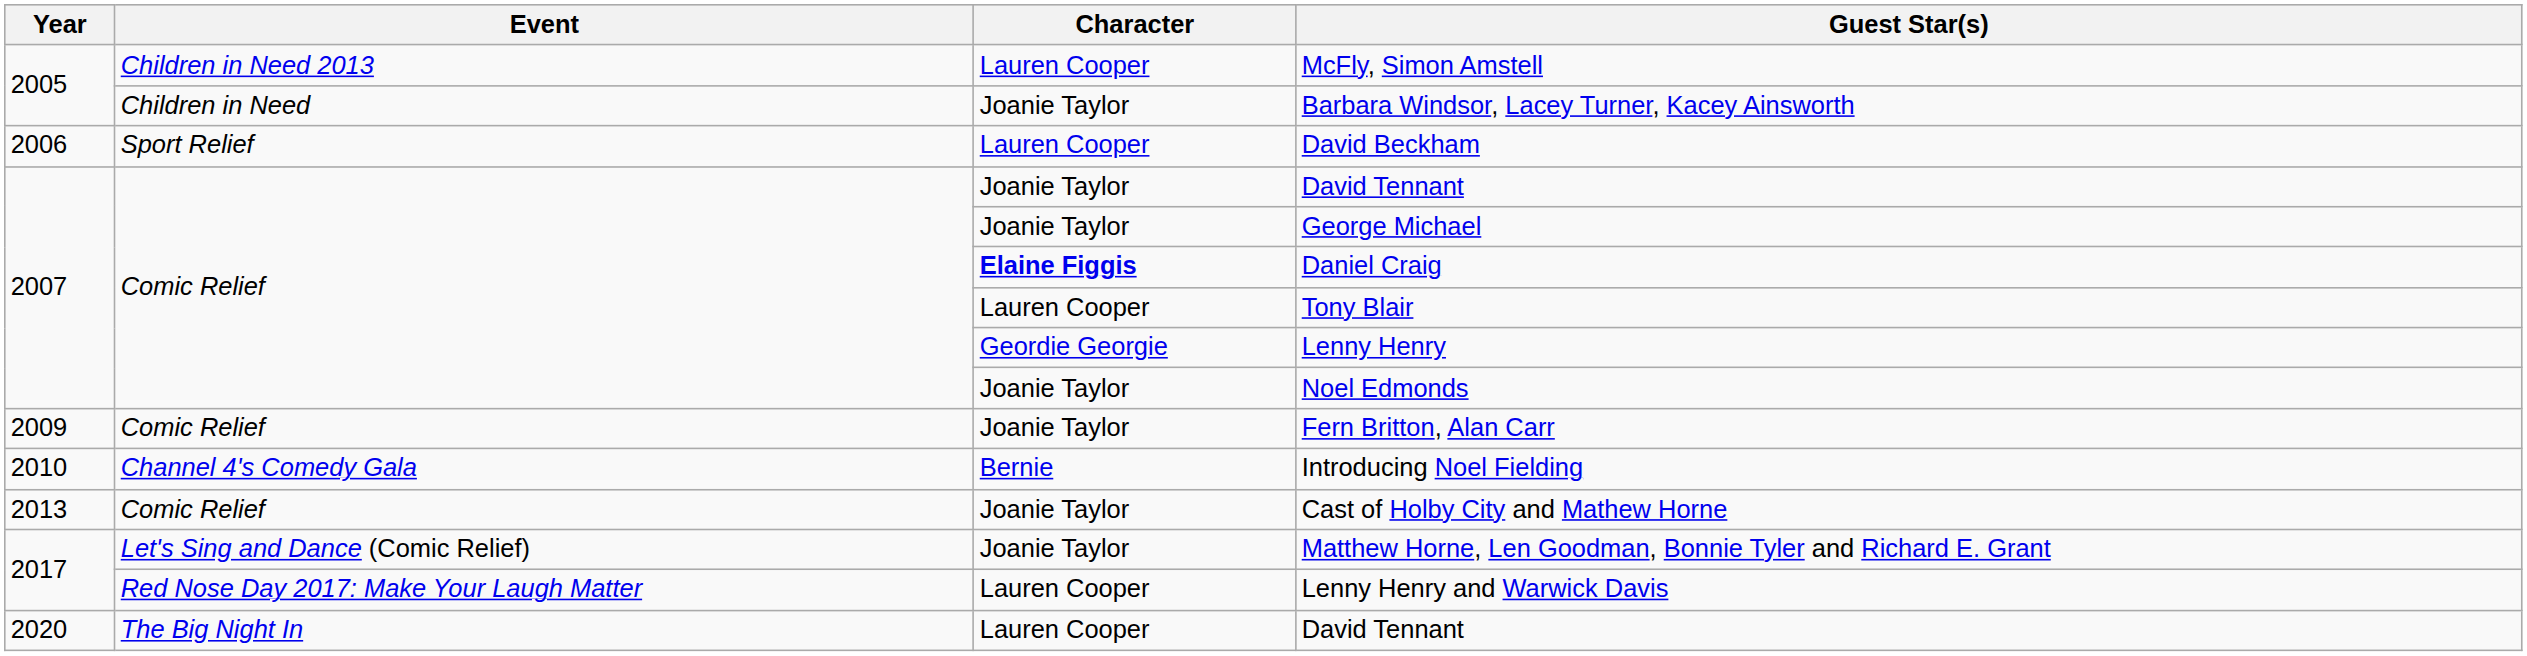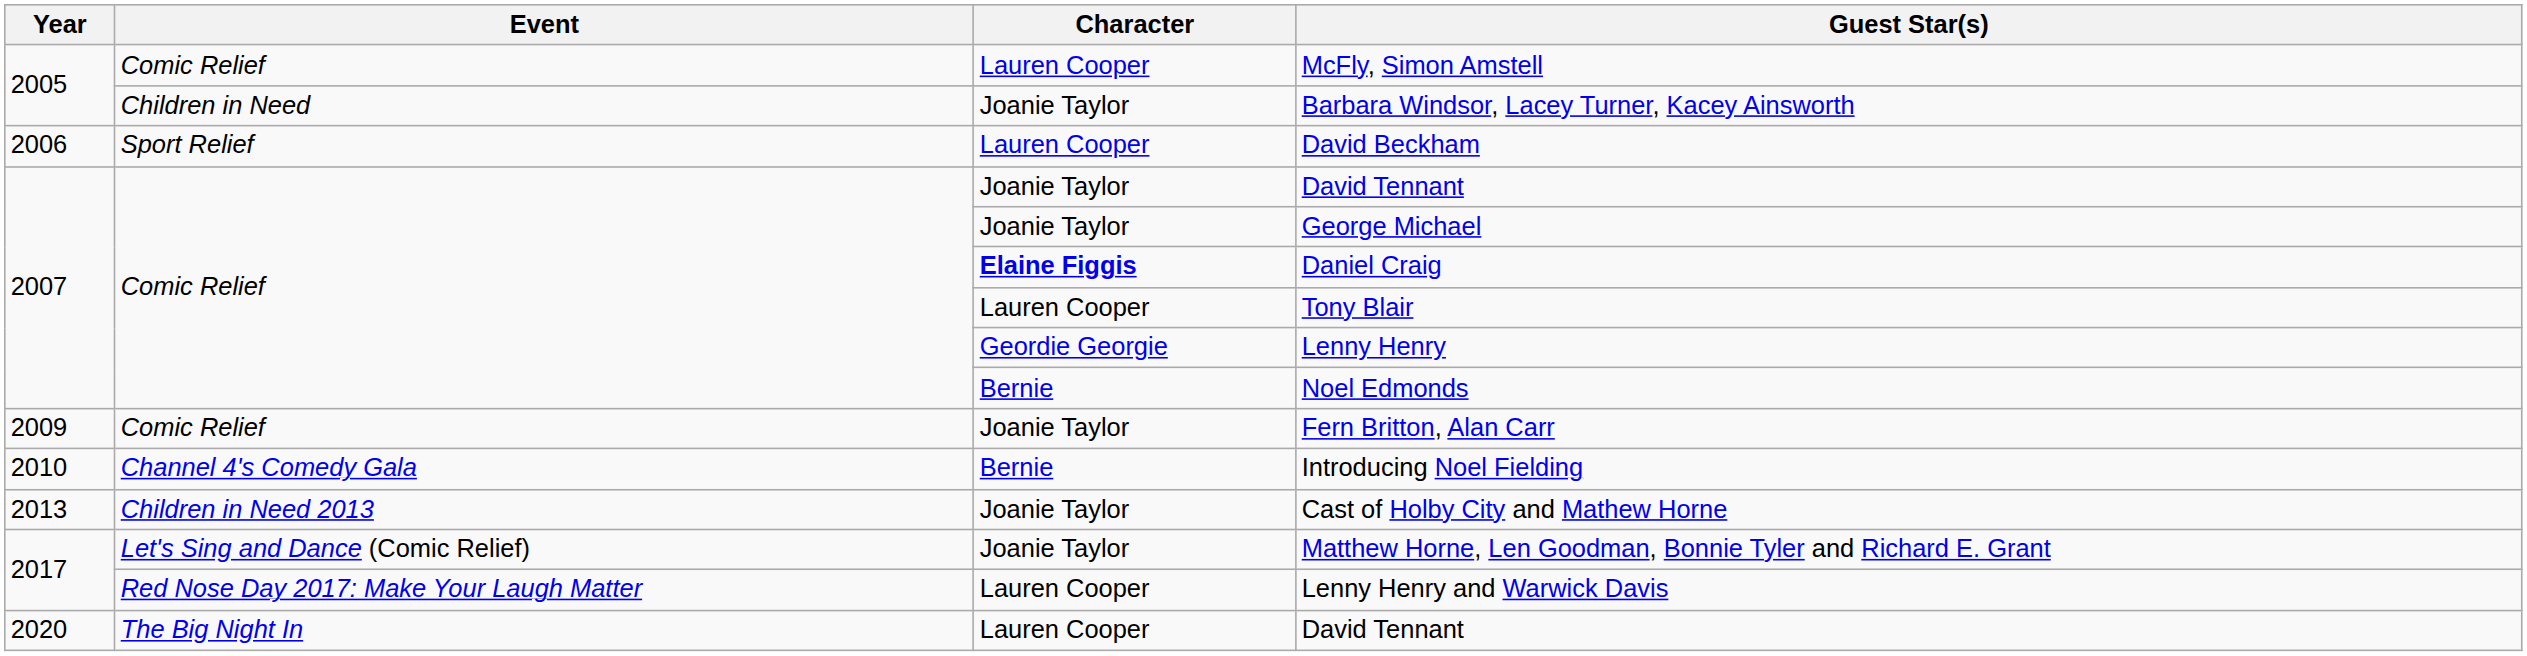McFly, Simon Amstell | Event: Children in Need 2013 -> Comic Relief
Noel Edmonds | Character: Joanie Taylor -> Bernie
Cast of Holby City and Mathew Horne | Event: Comic Relief -> Children in Need 2013
